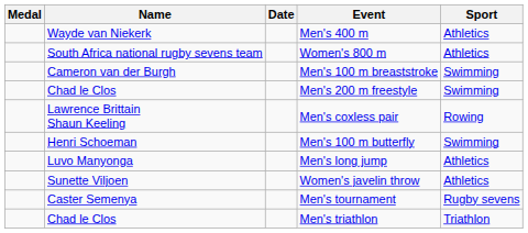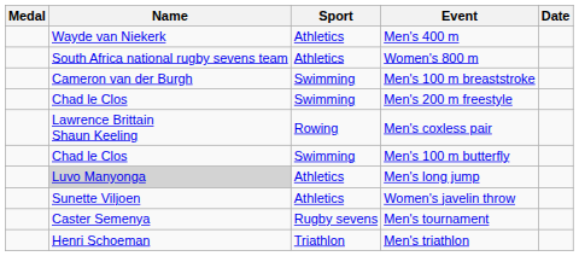columns swapped: Sport <-> Date
Men's 100 m butterfly | Name: Henri Schoeman -> Chad le Clos
Men's long jump | Name: no background -> lightgrey background
Men's triathlon | Name: Chad le Clos -> Henri Schoeman
